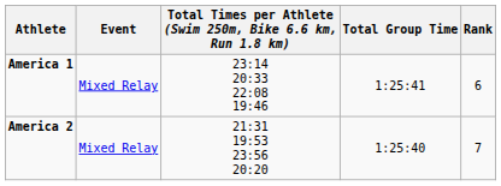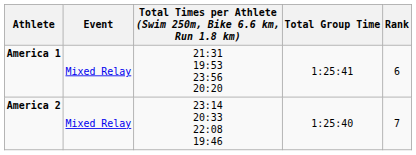America 1 | Total Times per Athlete (Swim 250m, Bike 6.6 km, Run 1.8 km): 23:14 20:33 22:08 19:46 -> 21:31 19:53 23:56 20:20
America 2 | Total Times per Athlete (Swim 250m, Bike 6.6 km, Run 1.8 km): 21:31 19:53 23:56 20:20 -> 23:14 20:33 22:08 19:46
